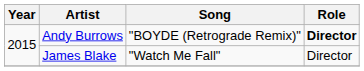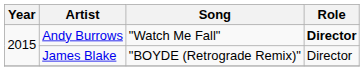Andy Burrows | Song: "BOYDE (Retrograde Remix)" -> "Watch Me Fall"
James Blake | Song: "Watch Me Fall" -> "BOYDE (Retrograde Remix)"
